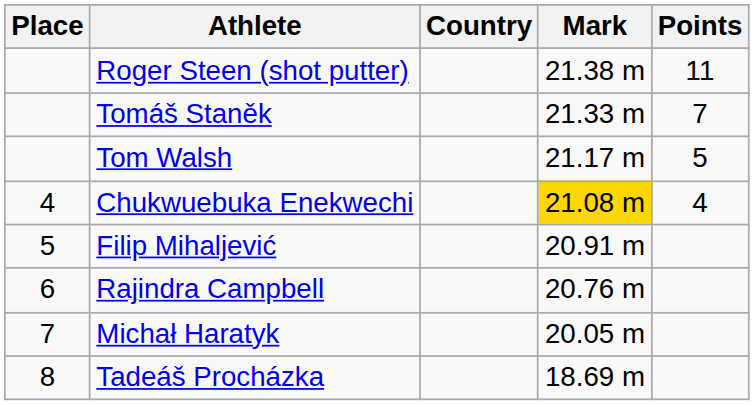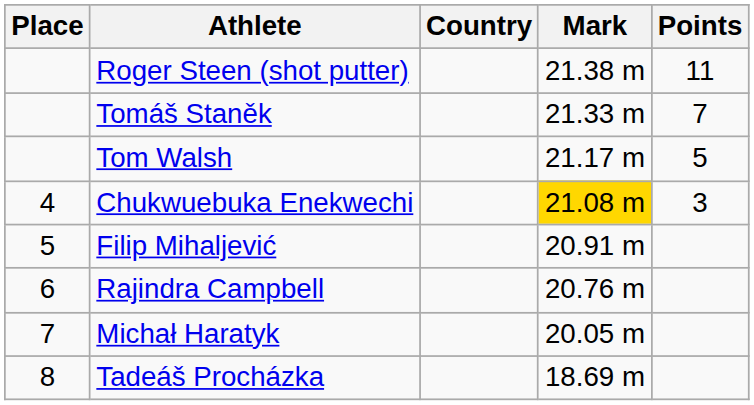Chukwuebuka Enekwechi | Points: 4 -> 3
